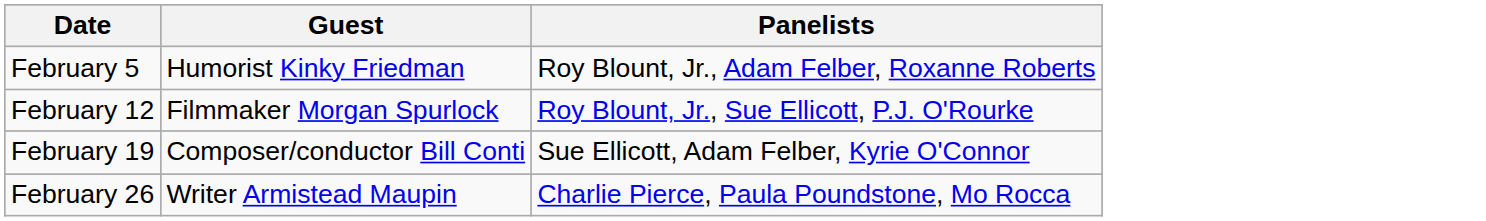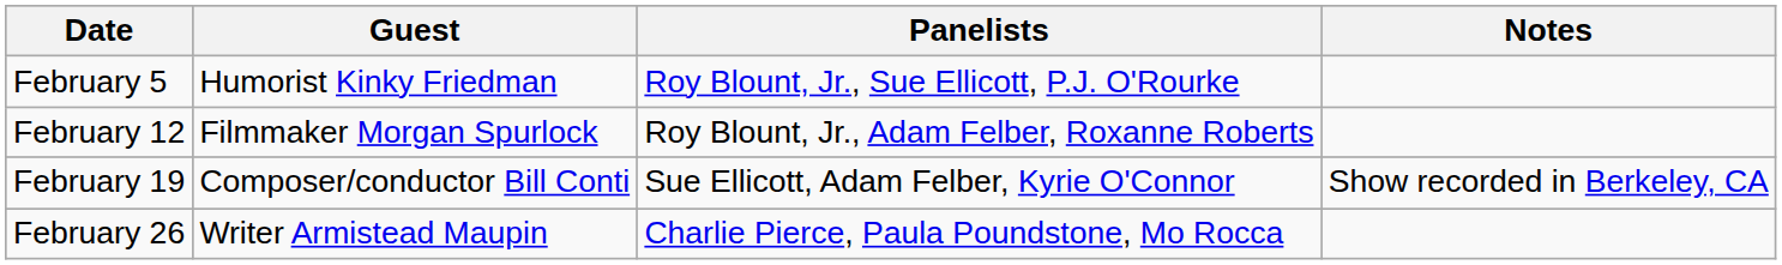+ column: Notes | Show recorded in Berkeley, CA
February 5 | Panelists: Roy Blount, Jr., Adam Felber, Roxanne Roberts -> Roy Blount, Jr., Sue Ellicott, P.J. O'Rourke
February 12 | Panelists: Roy Blount, Jr., Sue Ellicott, P.J. O'Rourke -> Roy Blount, Jr., Adam Felber, Roxanne Roberts
